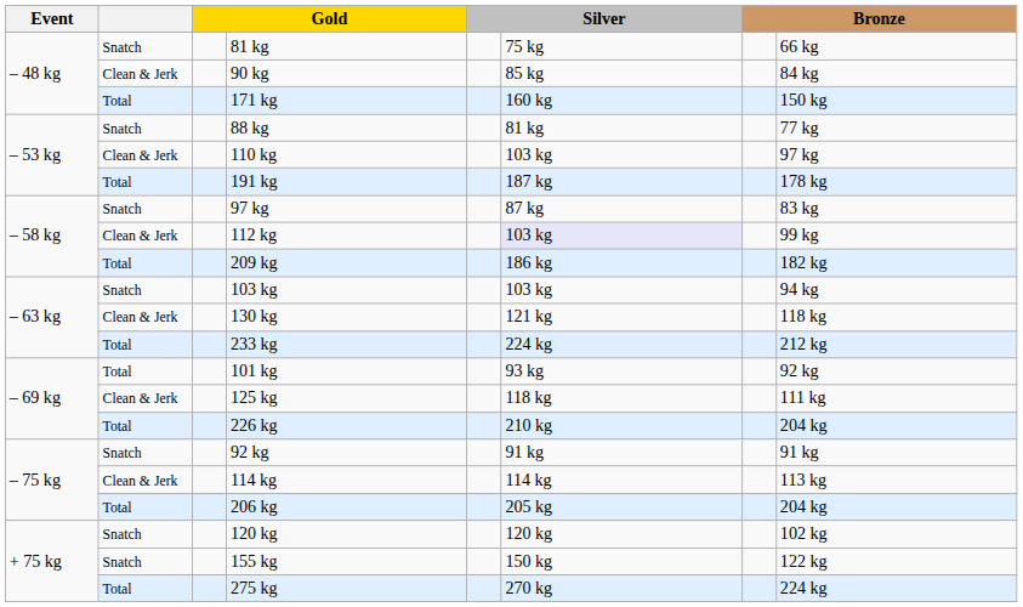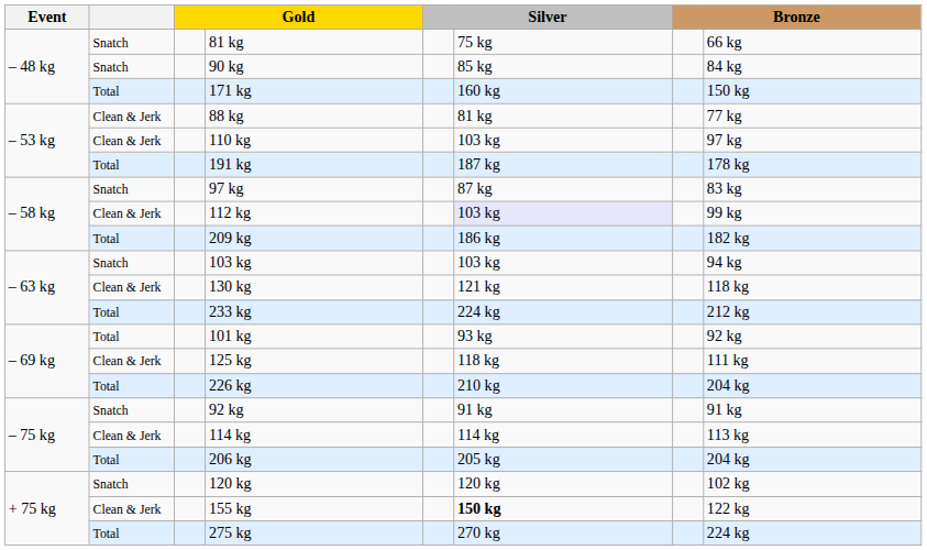90 kg | column 2: Clean & Jerk -> Snatch
88 kg | column 2: Snatch -> Clean & Jerk
155 kg | column 2: Snatch -> Clean & Jerk
155 kg | column 6: normal -> bold
